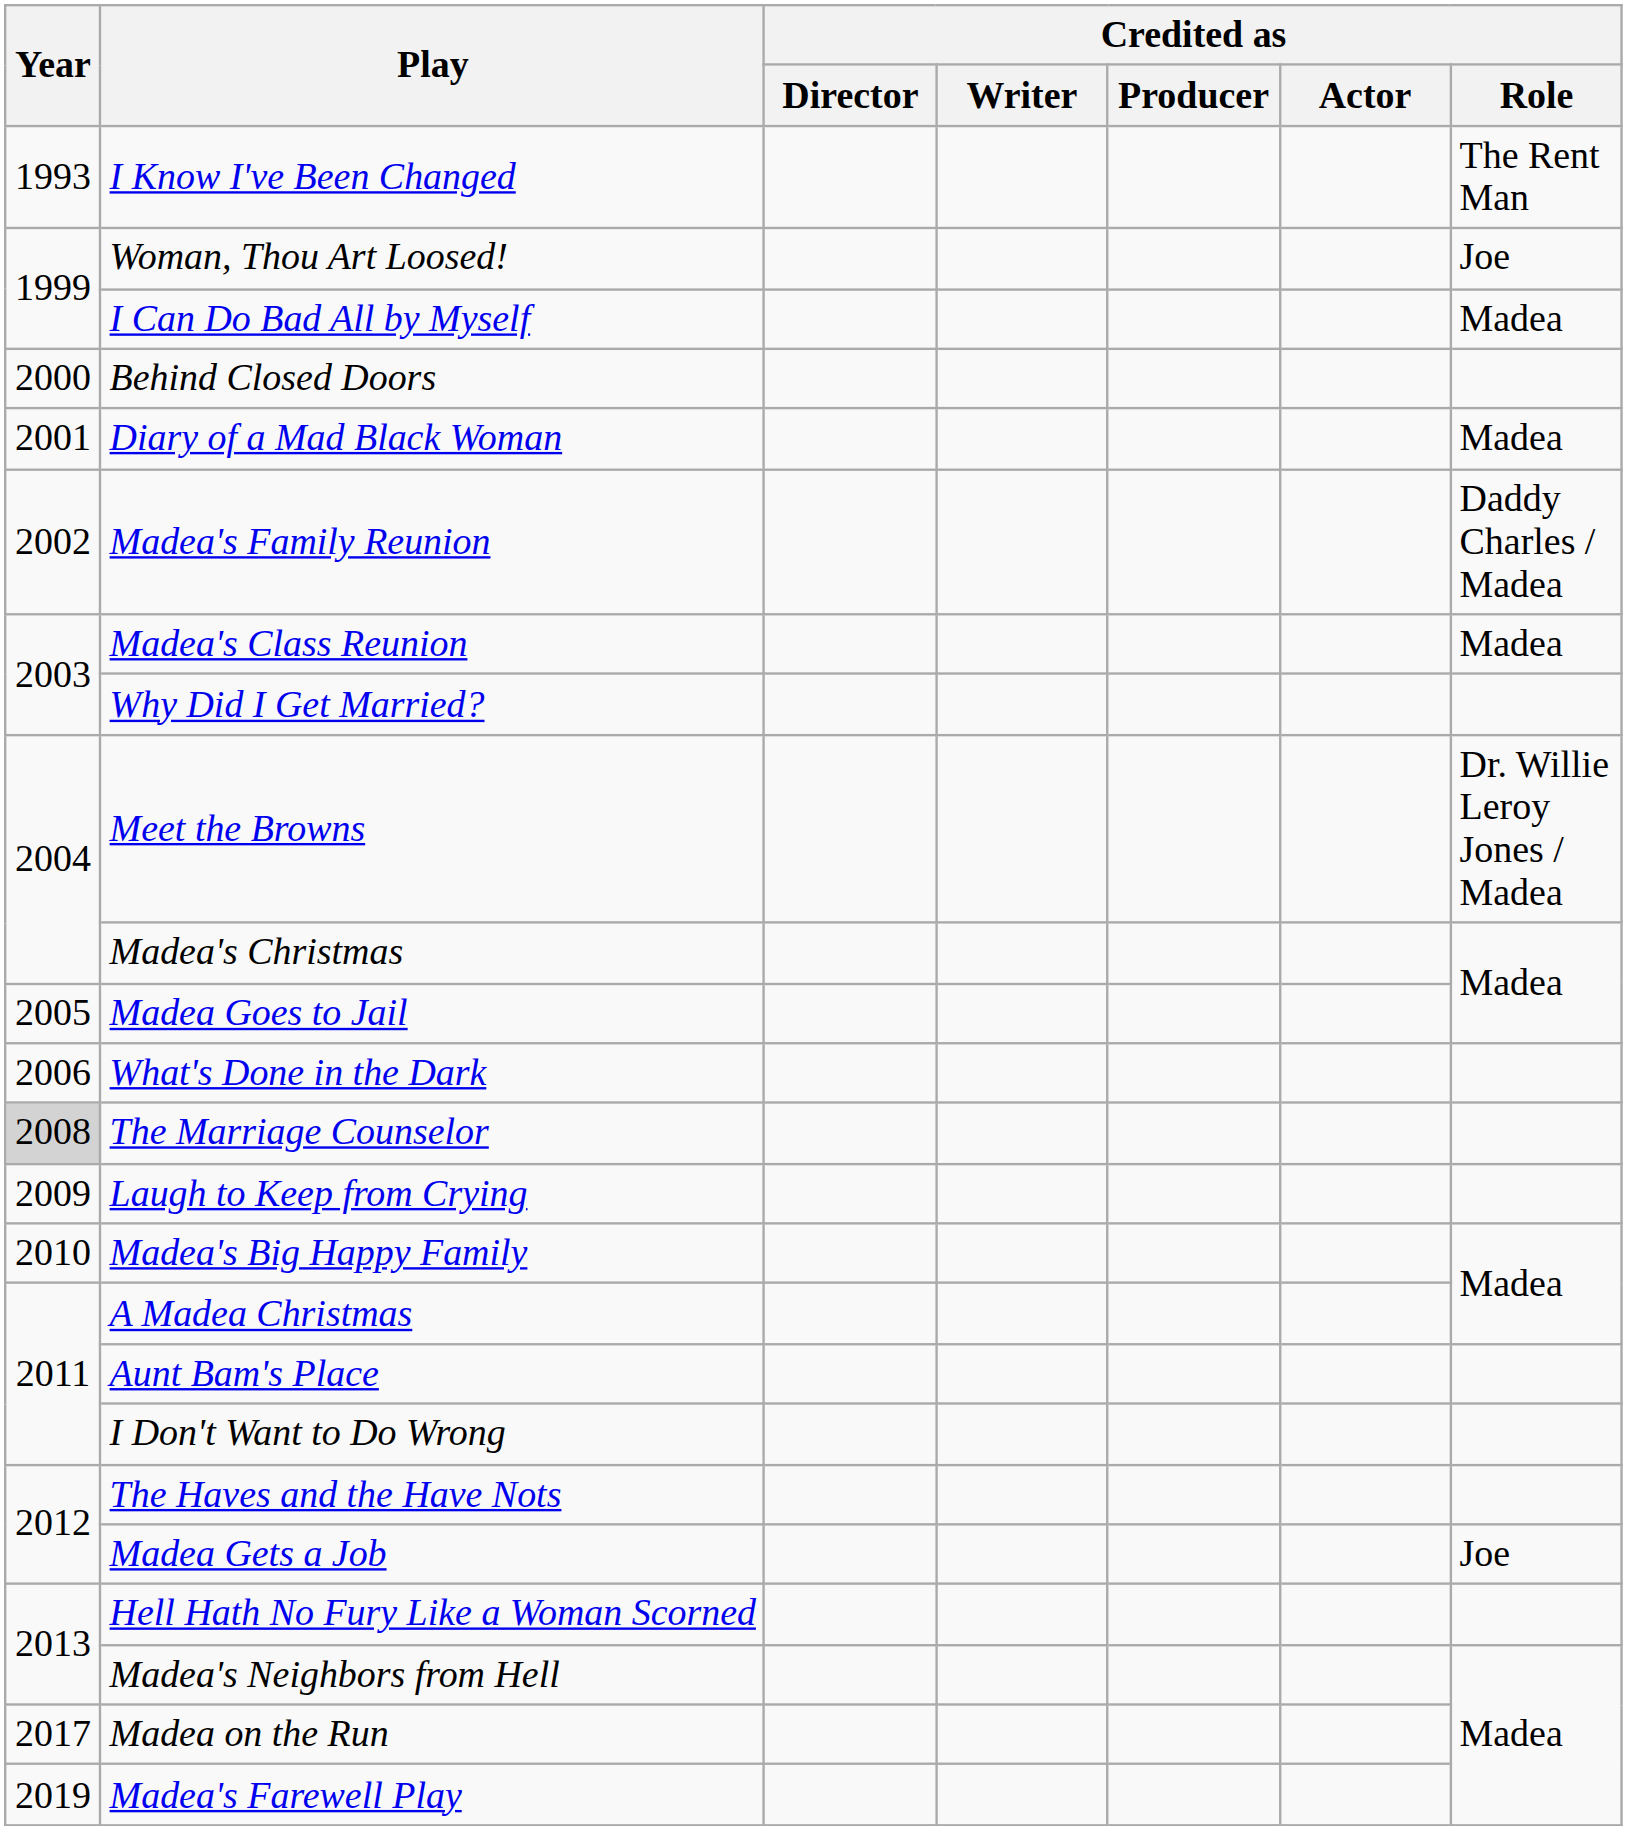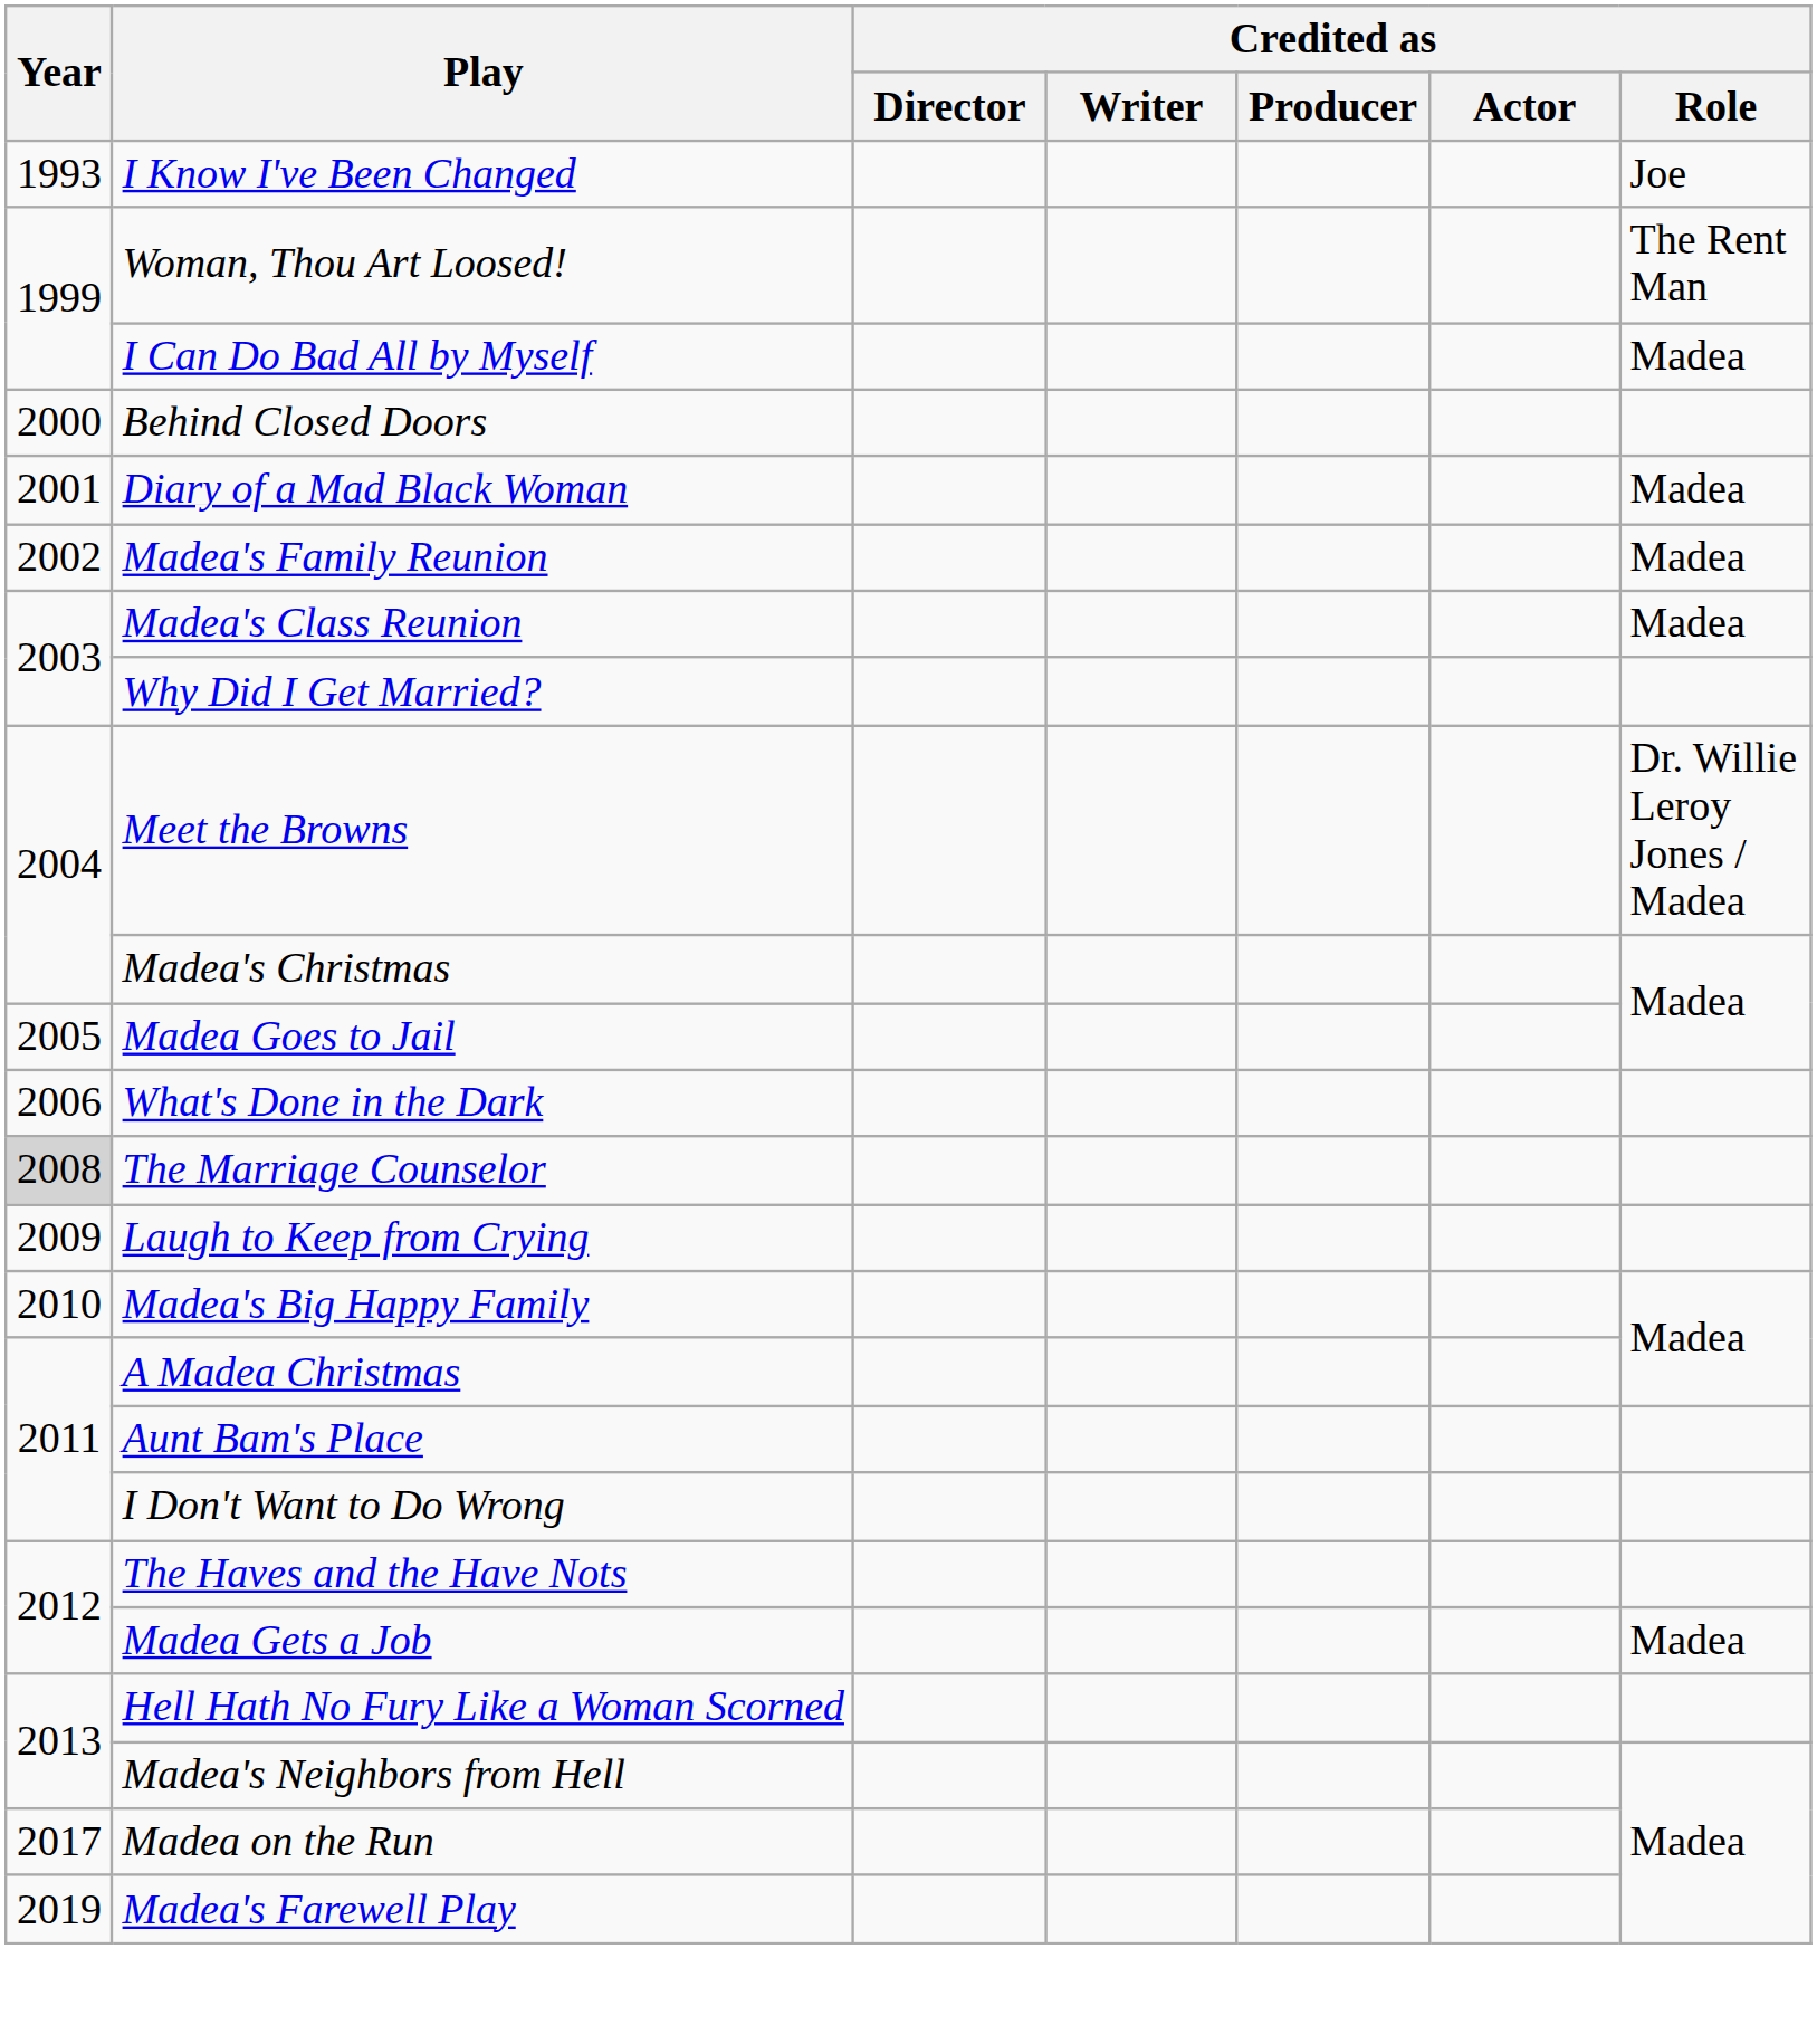I Know I've Been Changed | Credited as / Role: The Rent Man -> Joe
Woman, Thou Art Loosed! | Credited as / Role: Joe -> The Rent Man
Madea's Family Reunion | Credited as / Role: Daddy Charles / Madea -> Madea
Madea Gets a Job | Credited as / Role: Joe -> Madea
